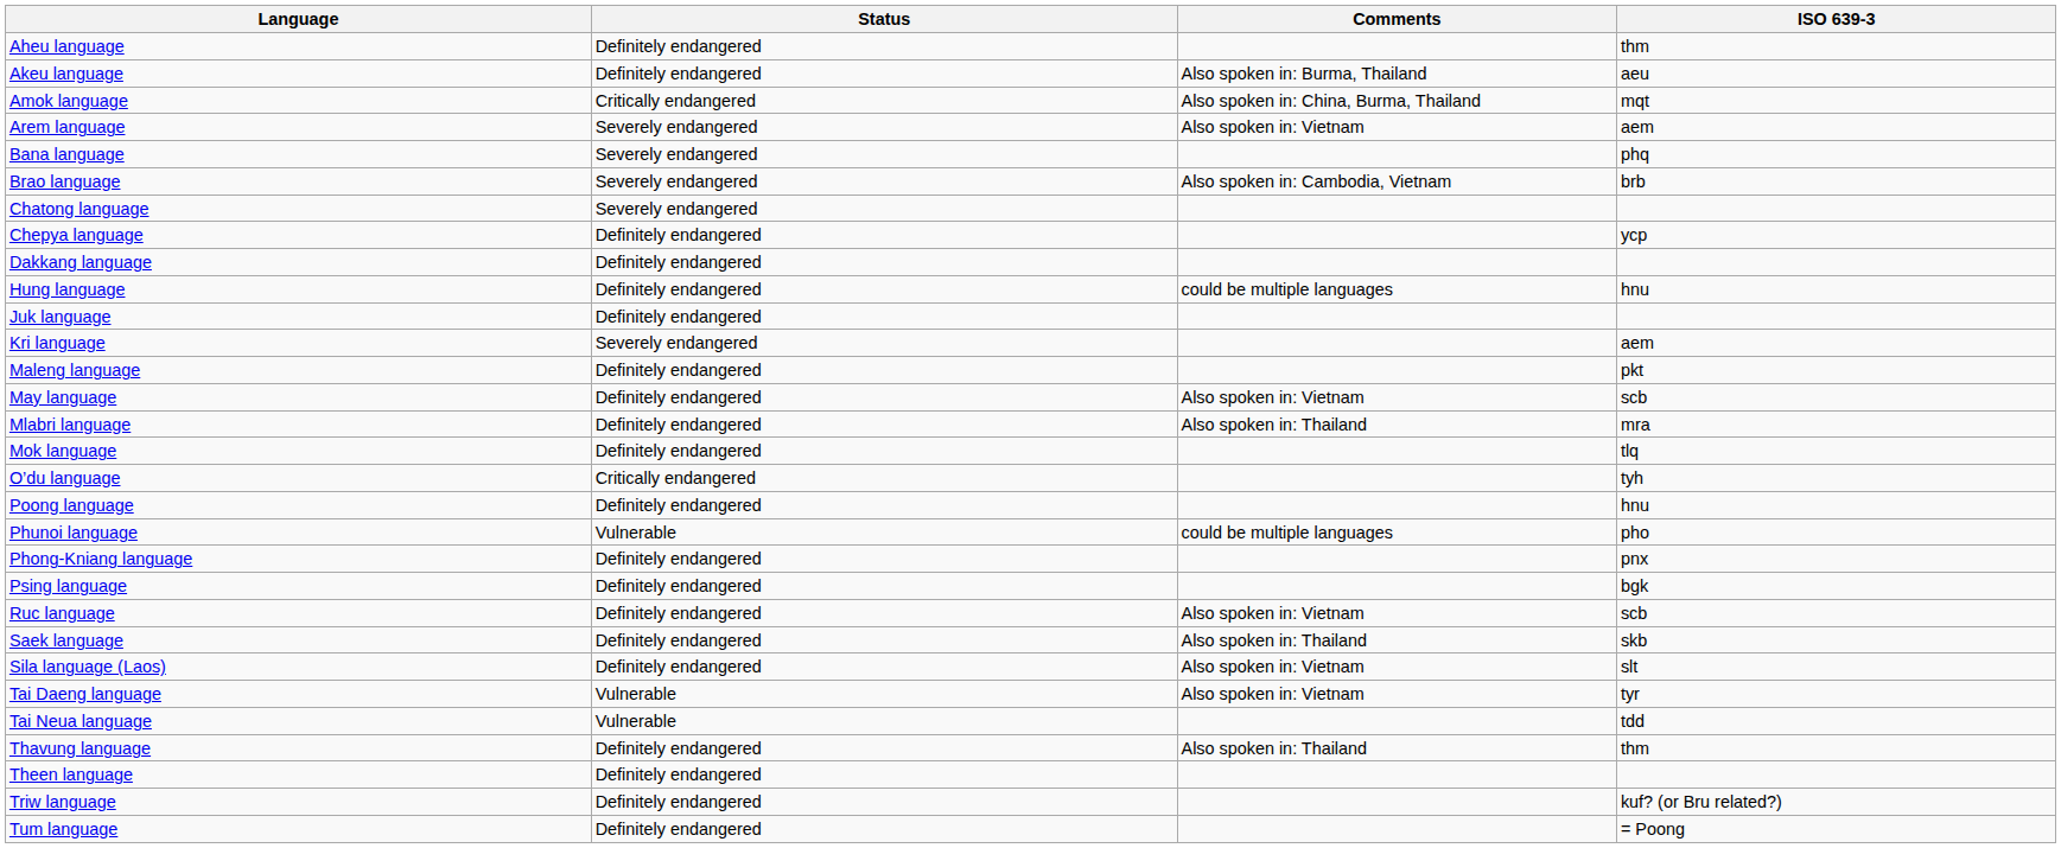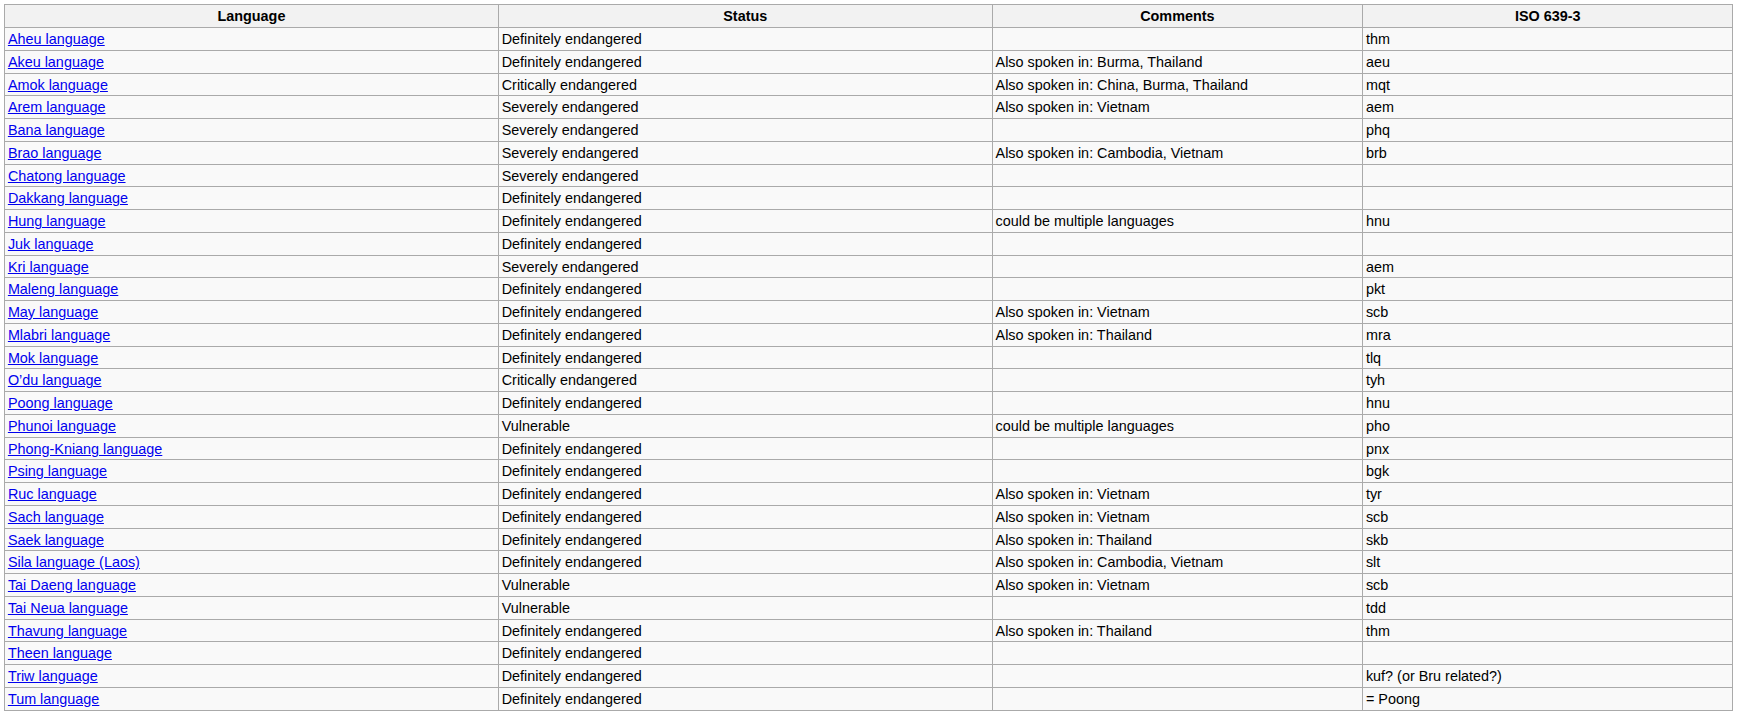- row: Chepya language | Definitely endangered | ycp
Ruc language | ISO 639-3: scb -> tyr
+ row: Sach language | Definitely endangered | Also spoken in: Vietnam | scb
Sila language (Laos) | Comments: Also spoken in: Vietnam -> Also spoken in: Cambodia, Vietnam
Tai Daeng language | ISO 639-3: tyr -> scb
